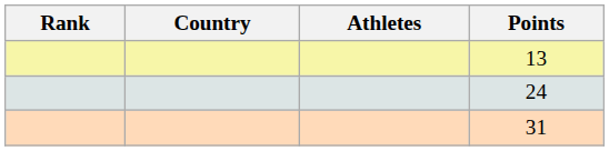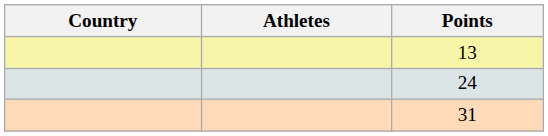- column: Rank
